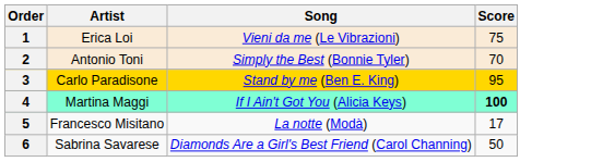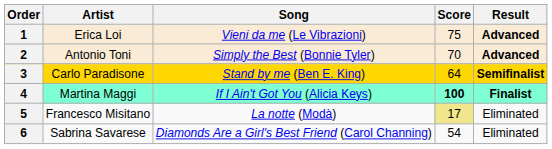+ column: Result | Advanced | Advanced | Semifinalist | Finalist | Eliminated | Eliminated
3 | Score: 95 -> 64
5 | Score: no background -> khaki background
6 | Score: 50 -> 54
